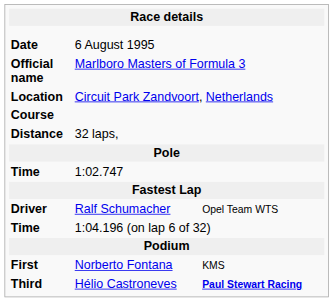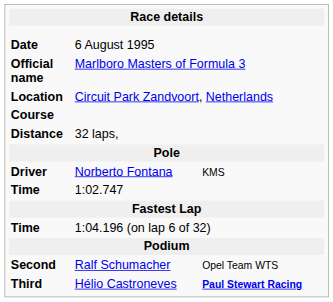+ row: Driver | Norberto Fontana | KMS
- row: Driver | Ralf Schumacher | Opel Team WTS
- row: First | Norberto Fontana | KMS
+ row: Second | Ralf Schumacher | Opel Team WTS
